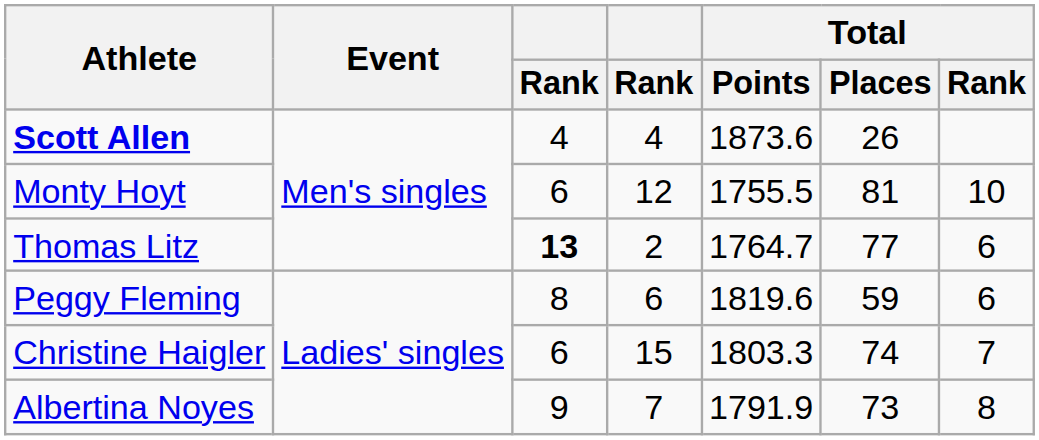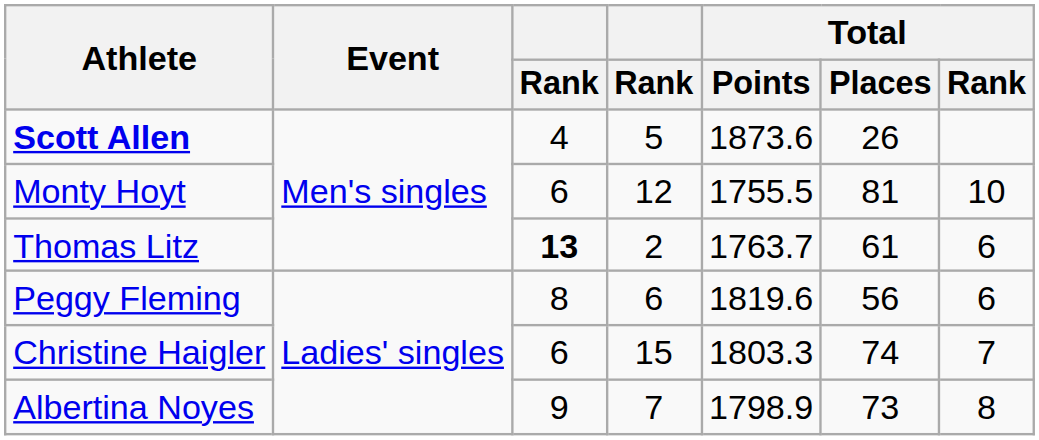Scott Allen | column 4: 4 -> 5
Thomas Litz | Total / Points: 1764.7 -> 1763.7
Thomas Litz | Total / Places: 77 -> 61
Peggy Fleming | Total / Places: 59 -> 56
Albertina Noyes | Total / Points: 1791.9 -> 1798.9
